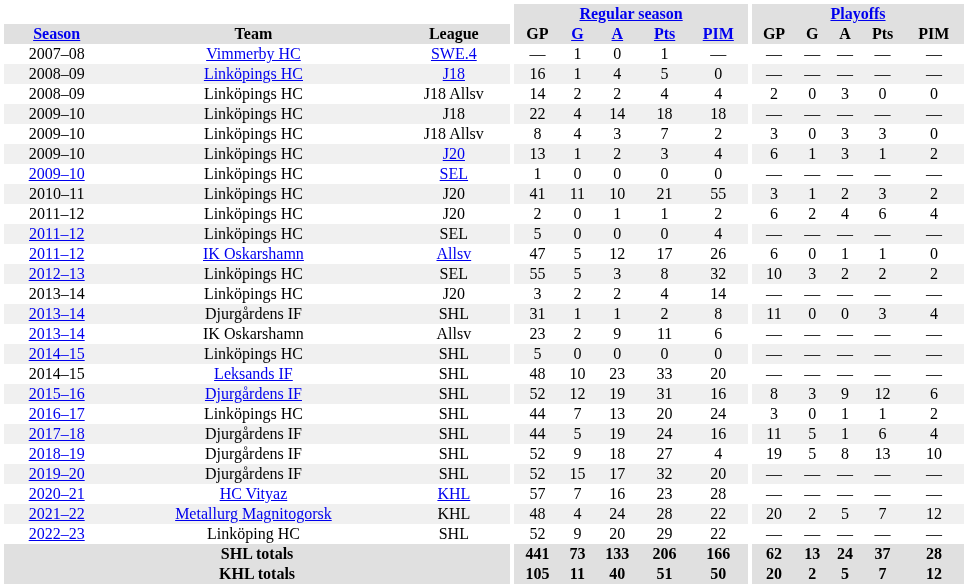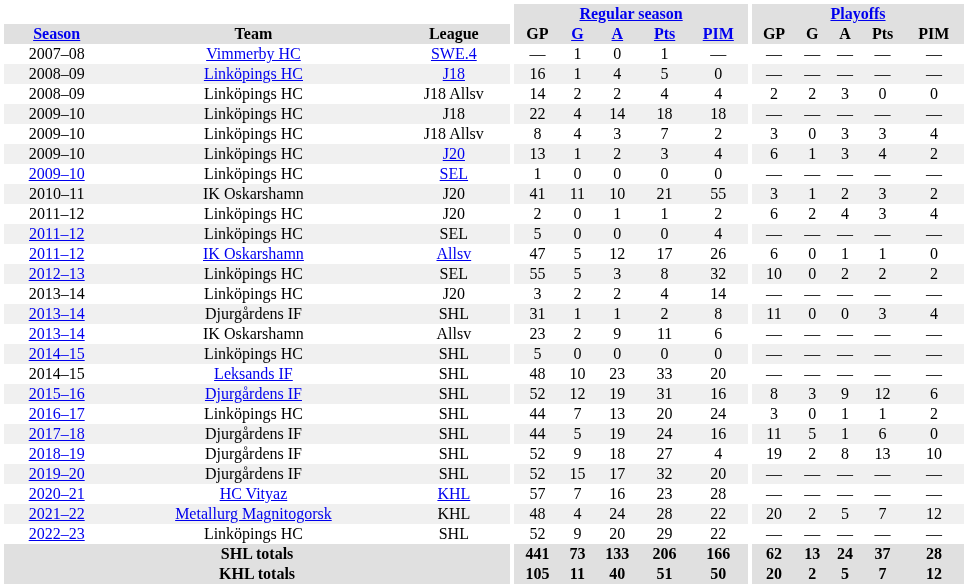2008–09 / J18 Allsv | Playoffs / G: 0 -> 2
2009–10 / J18 Allsv | Playoffs / PIM: 0 -> 4
2009–10 / J20 | Playoffs / Pts: 1 -> 4
2010–11 | Team: Linköpings HC -> IK Oskarshamn
2011–12 / J20 | Playoffs / Pts: 6 -> 3
2012–13 | Playoffs / G: 3 -> 0
2017–18 | Playoffs / PIM: 4 -> 0
2018–19 | Playoffs / G: 5 -> 2
2022–23 | Team: Linköping HC -> Linköpings HC
